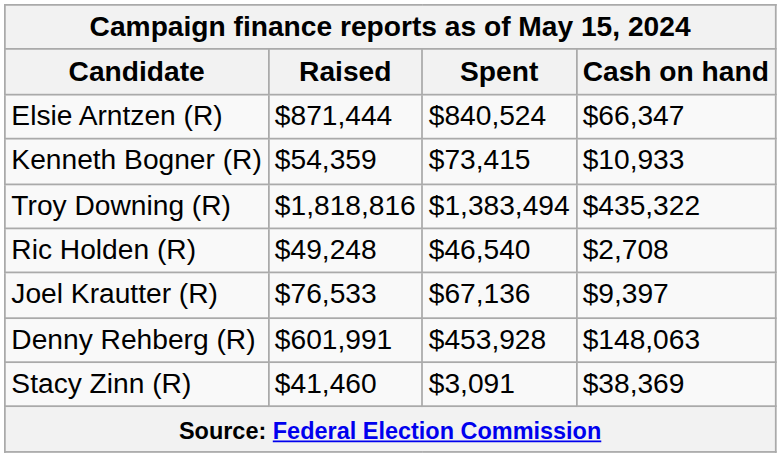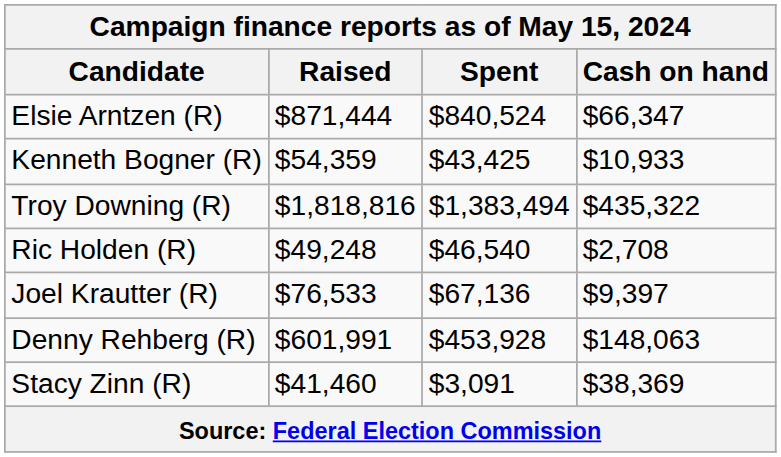Kenneth Bogner (R) | Spent: $73,415 -> $43,425
